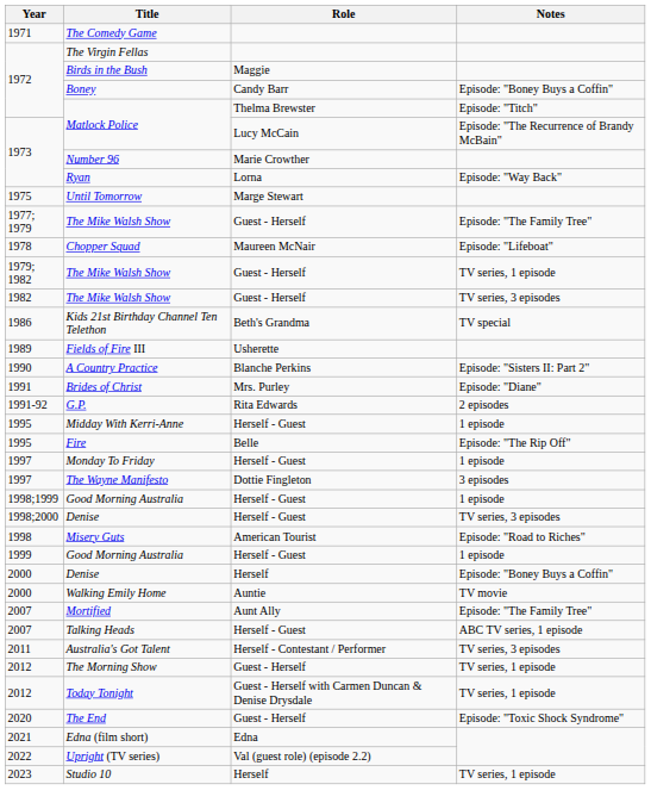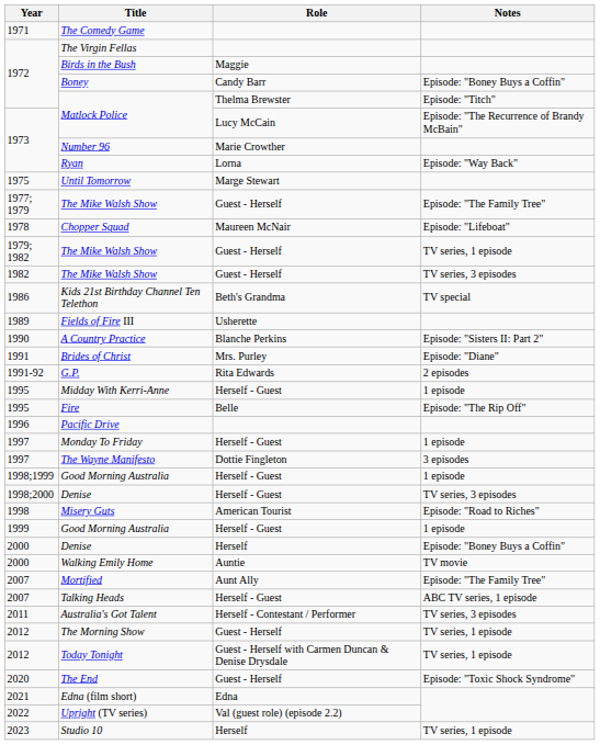+ row: 1996 | Pacific Drive
